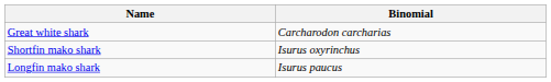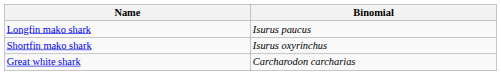rows swapped: Great white shark <-> Longfin mako shark
